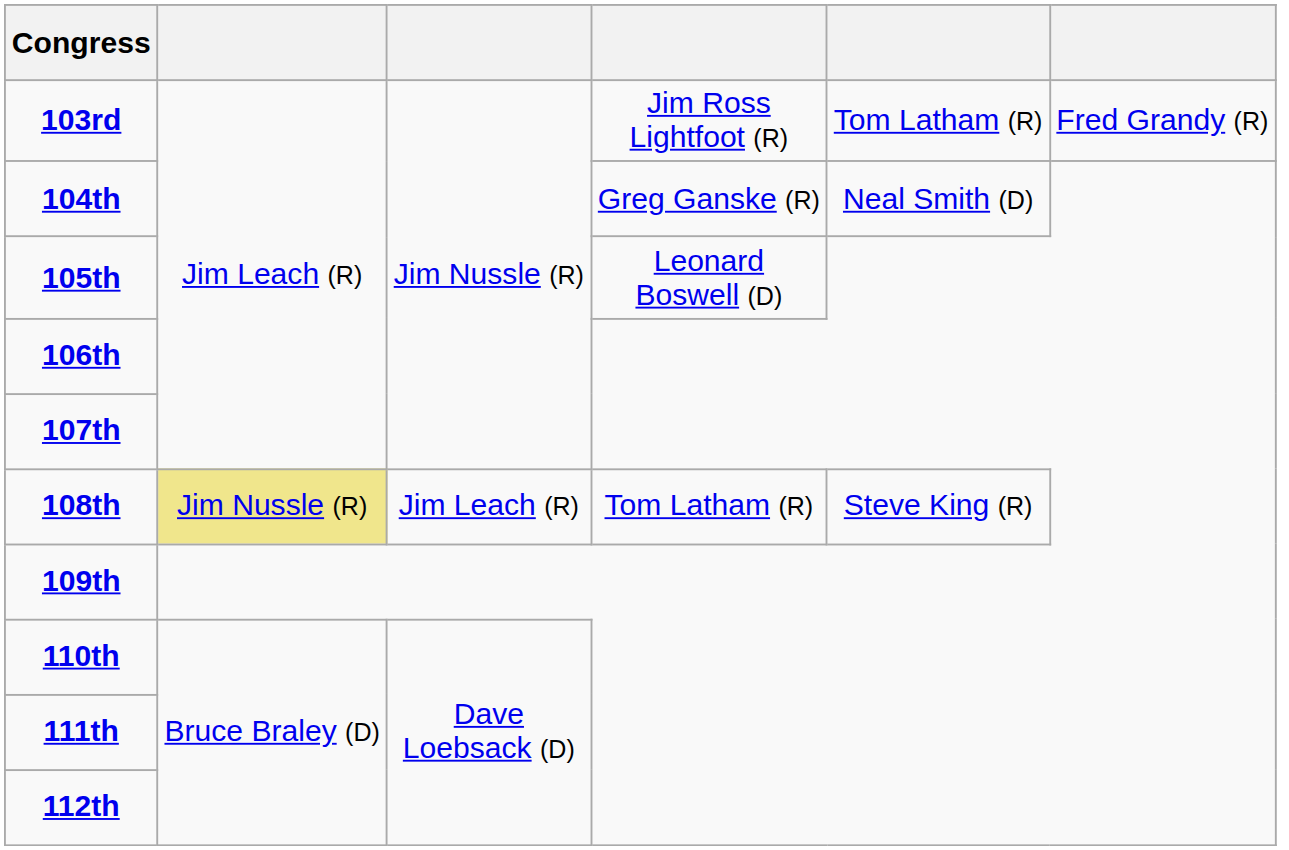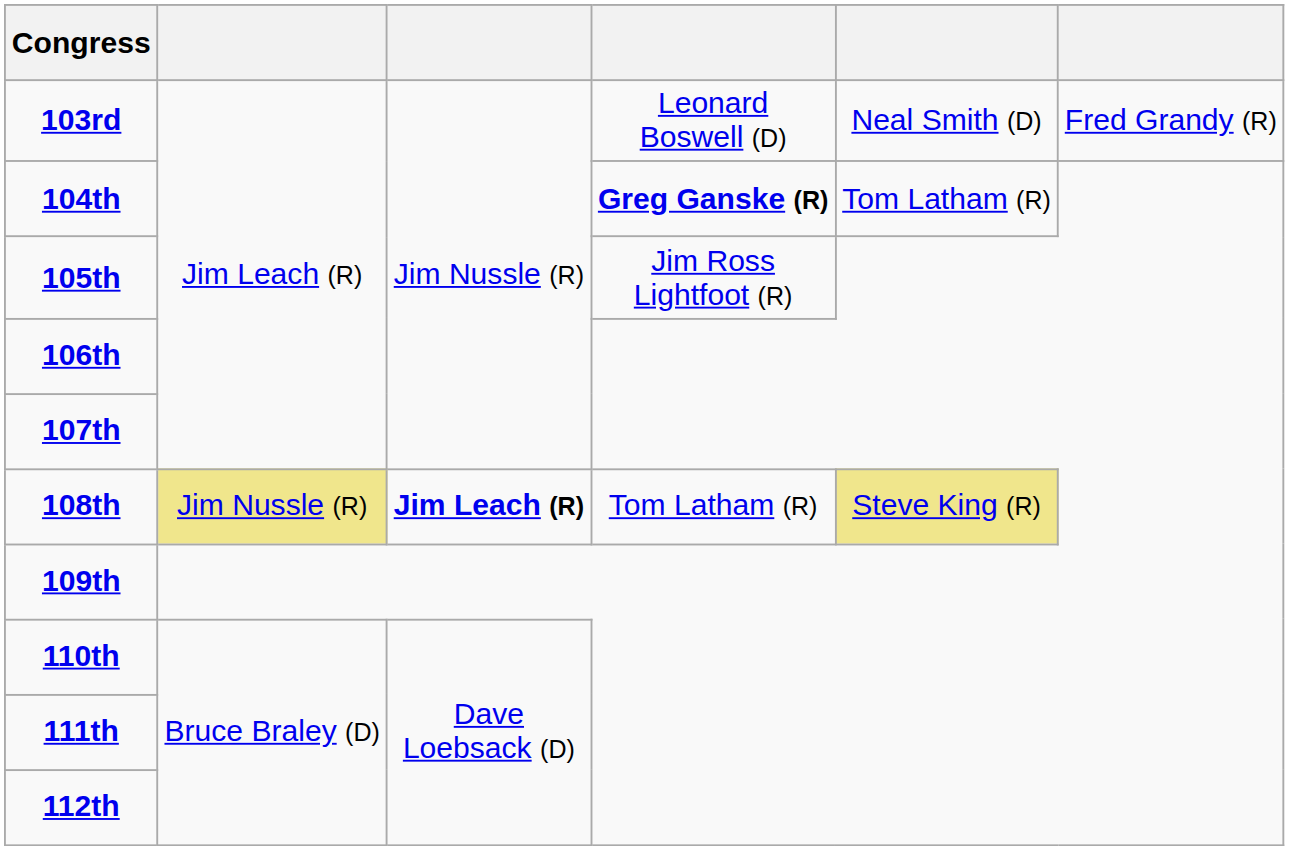103rd | column 4: Jim Ross Lightfoot (R) -> Leonard Boswell (D)
103rd | column 5: Tom Latham (R) -> Neal Smith (D)
104th | column 4: normal -> bold
104th | column 5: Neal Smith (D) -> Tom Latham (R)
105th | column 4: Leonard Boswell (D) -> Jim Ross Lightfoot (R)
108th | column 3: normal -> bold
108th | column 5: no background -> khaki background
